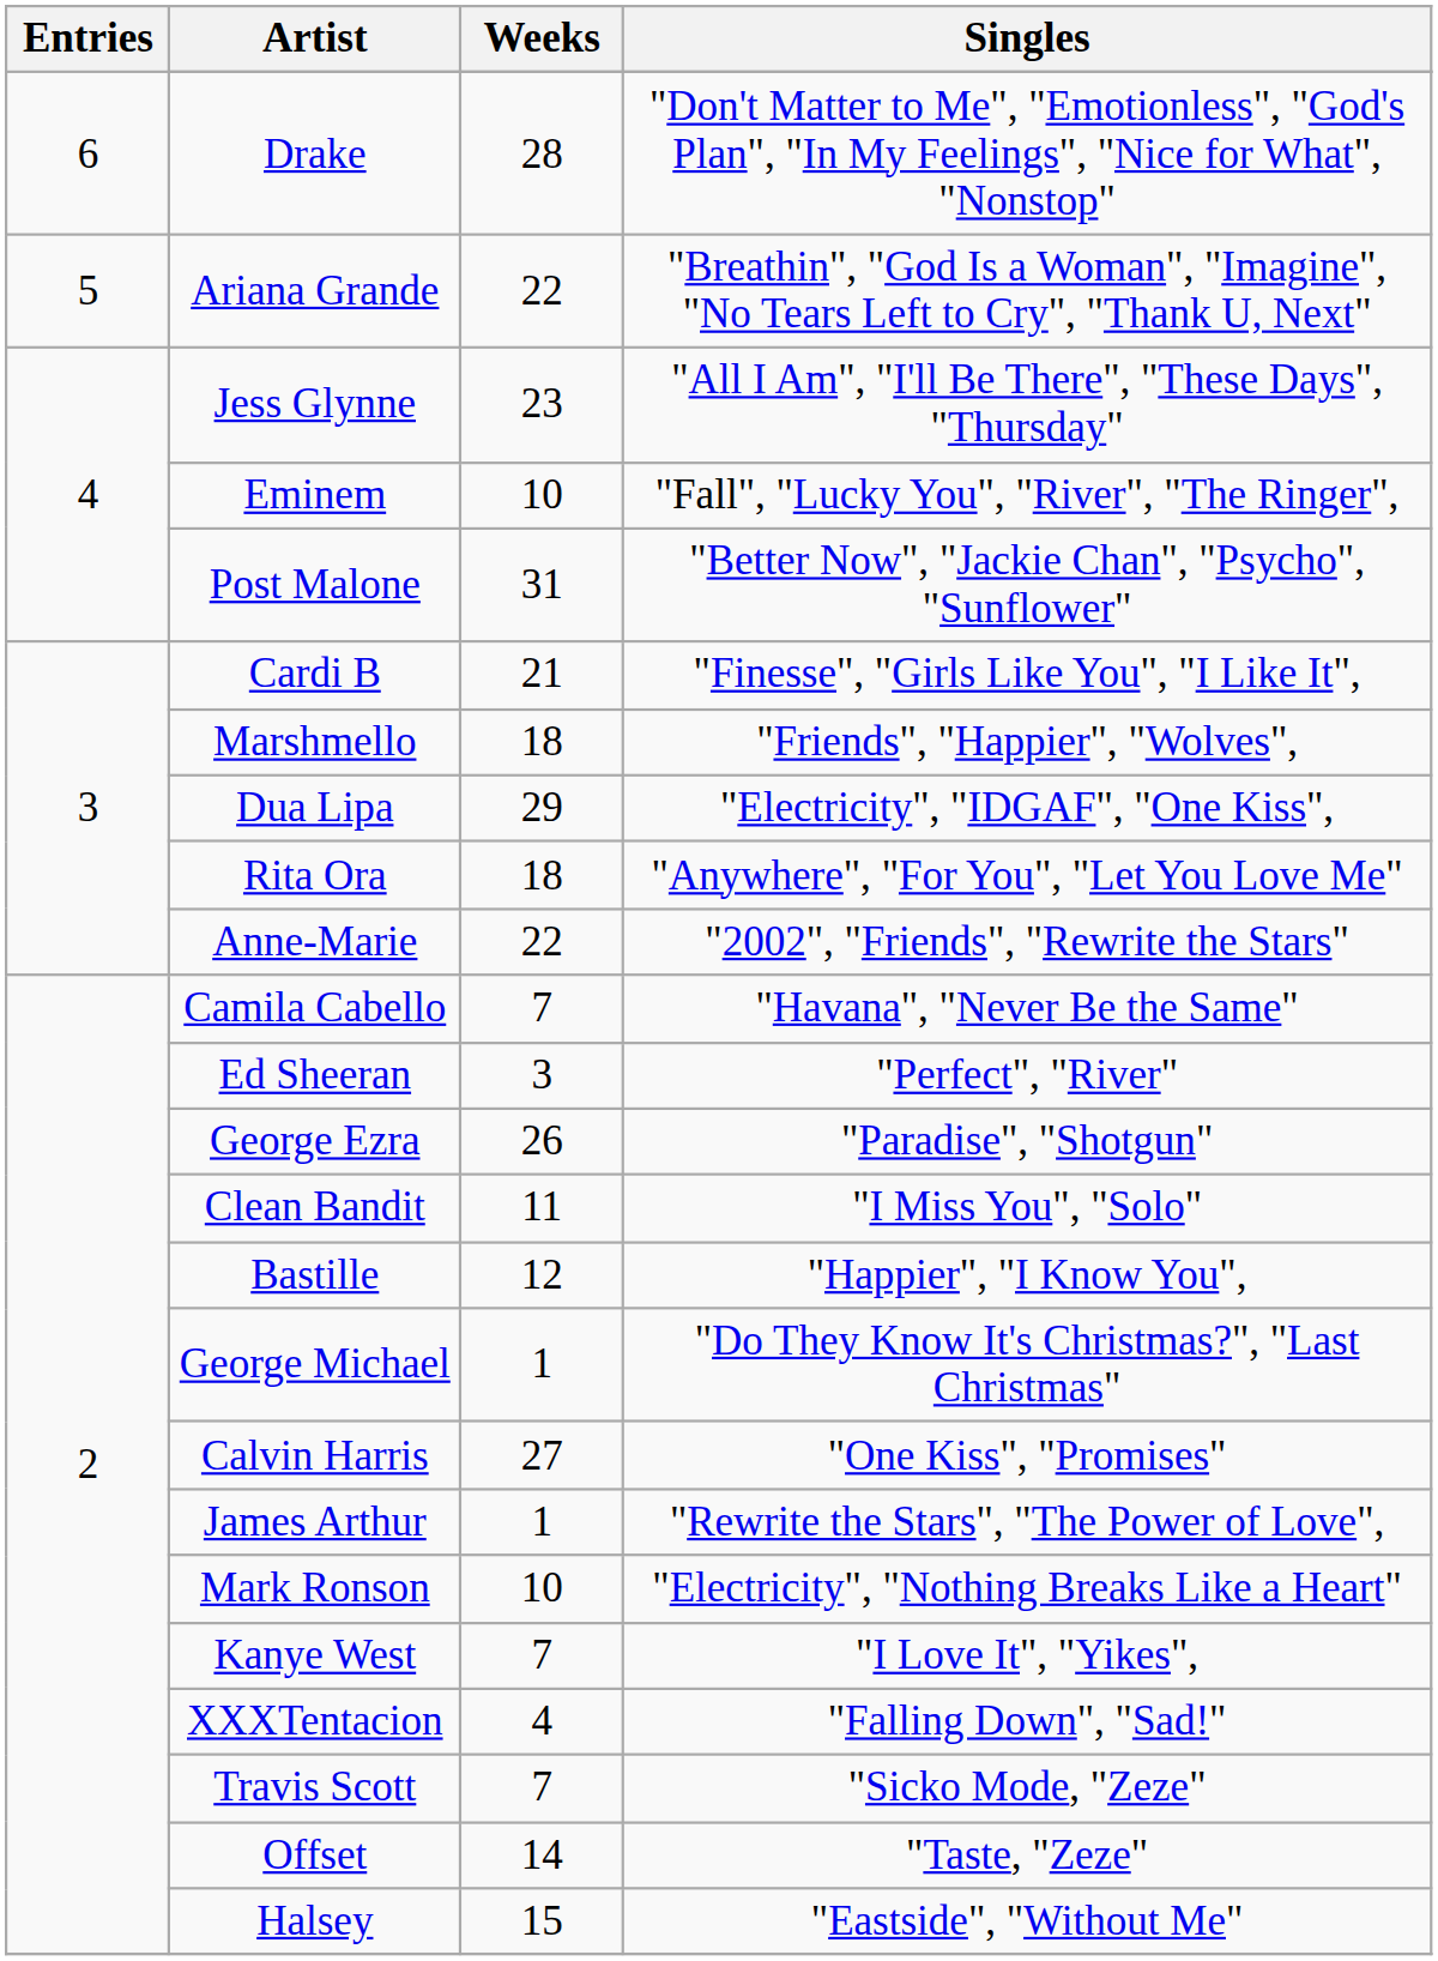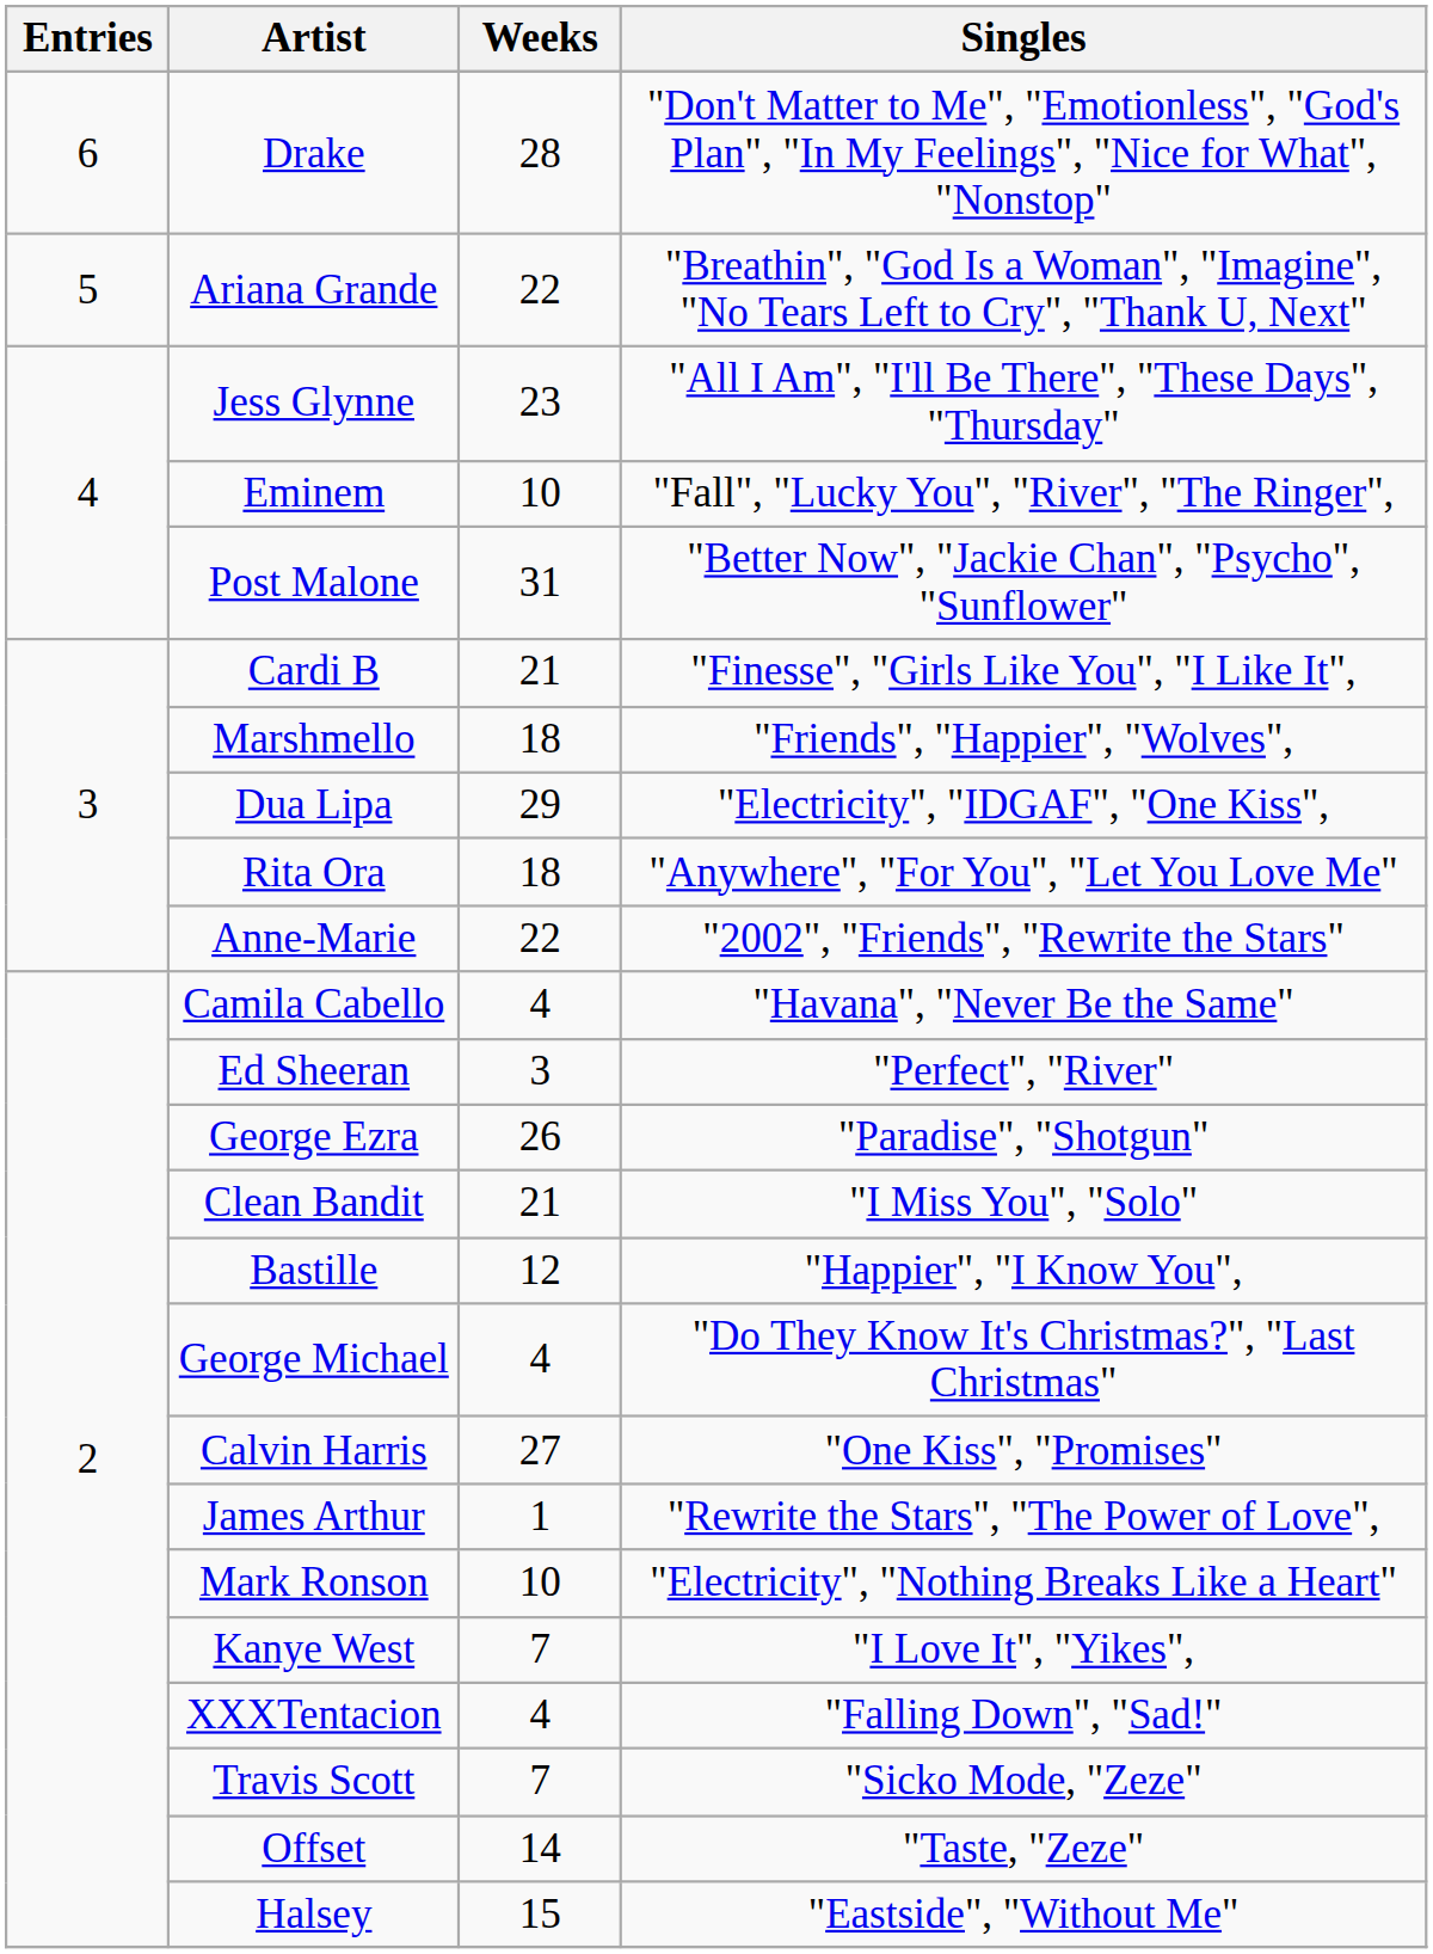Camila Cabello | Weeks: 7 -> 4
Clean Bandit | Weeks: 11 -> 21
George Michael | Weeks: 1 -> 4
